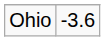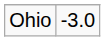Ohio | column 2: -3.6 -> -3.0
